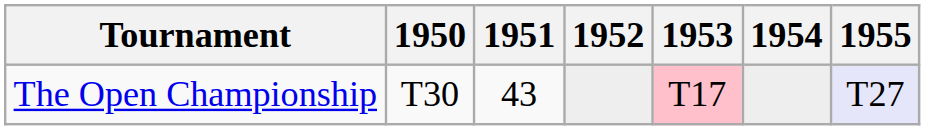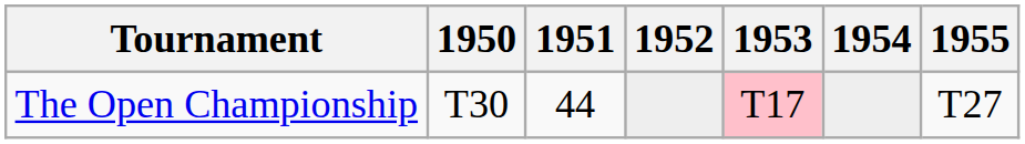The Open Championship | 1951: 43 -> 44
The Open Championship | 1955: lavender background -> no background
